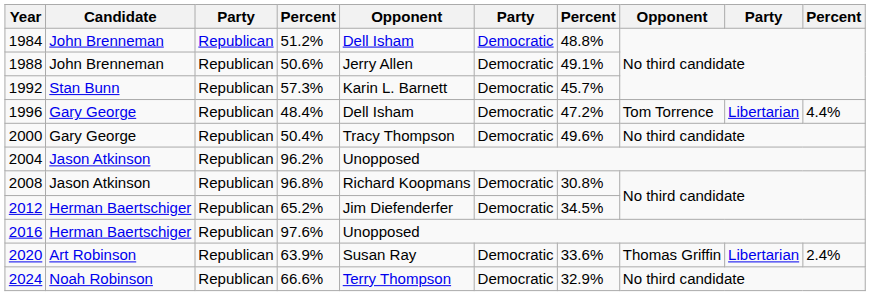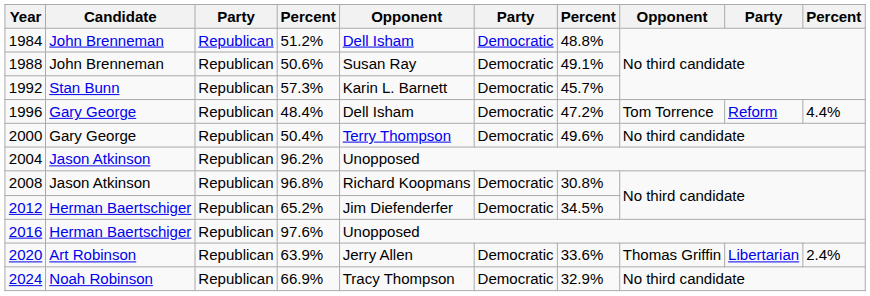1988 | column 5: Jerry Allen -> Susan Ray
1996 | column 9: Libertarian -> Reform
2000 | column 5: Tracy Thompson -> Terry Thompson
2020 | column 5: Susan Ray -> Jerry Allen
2024 | column 4: 66.6% -> 66.9%
2024 | column 5: Terry Thompson -> Tracy Thompson
